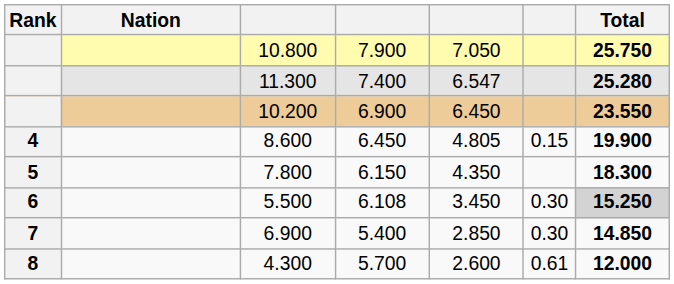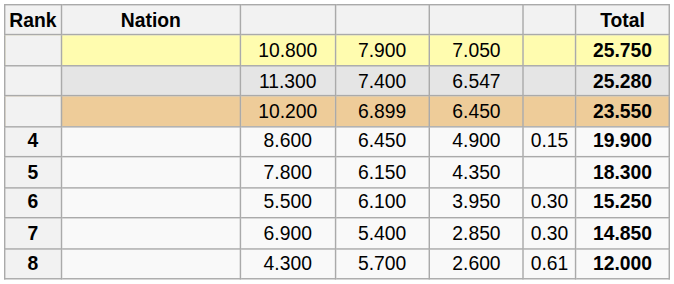10.200 | column 4: 6.900 -> 6.899
8.600 | column 5: 4.805 -> 4.900
5.500 | column 4: 6.108 -> 6.100
5.500 | column 5: 3.450 -> 3.950
5.500 | Total: lightgrey background -> no background
